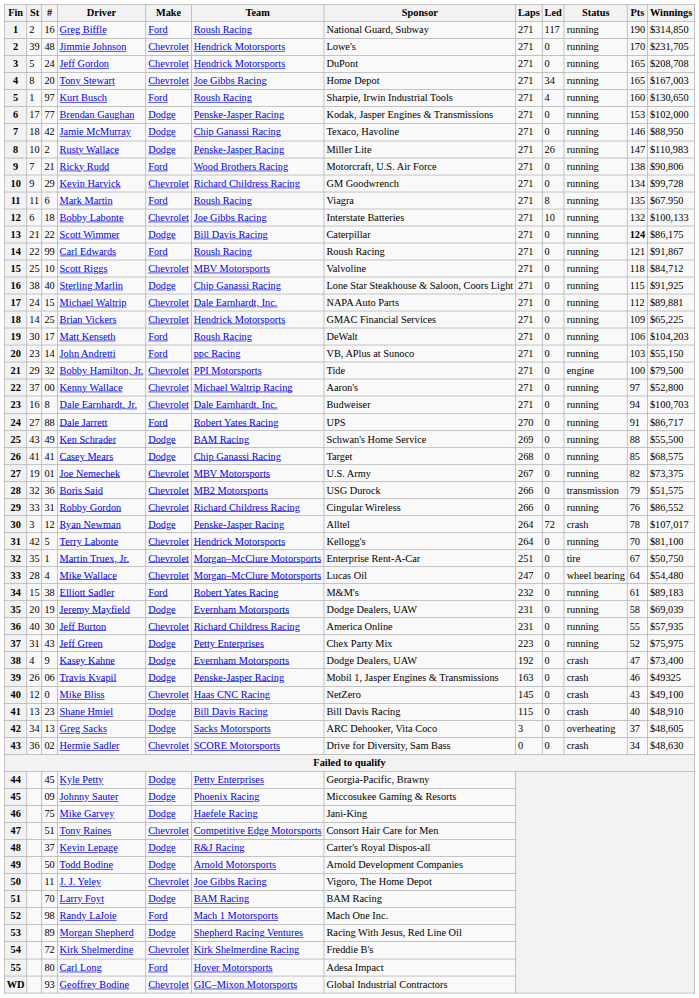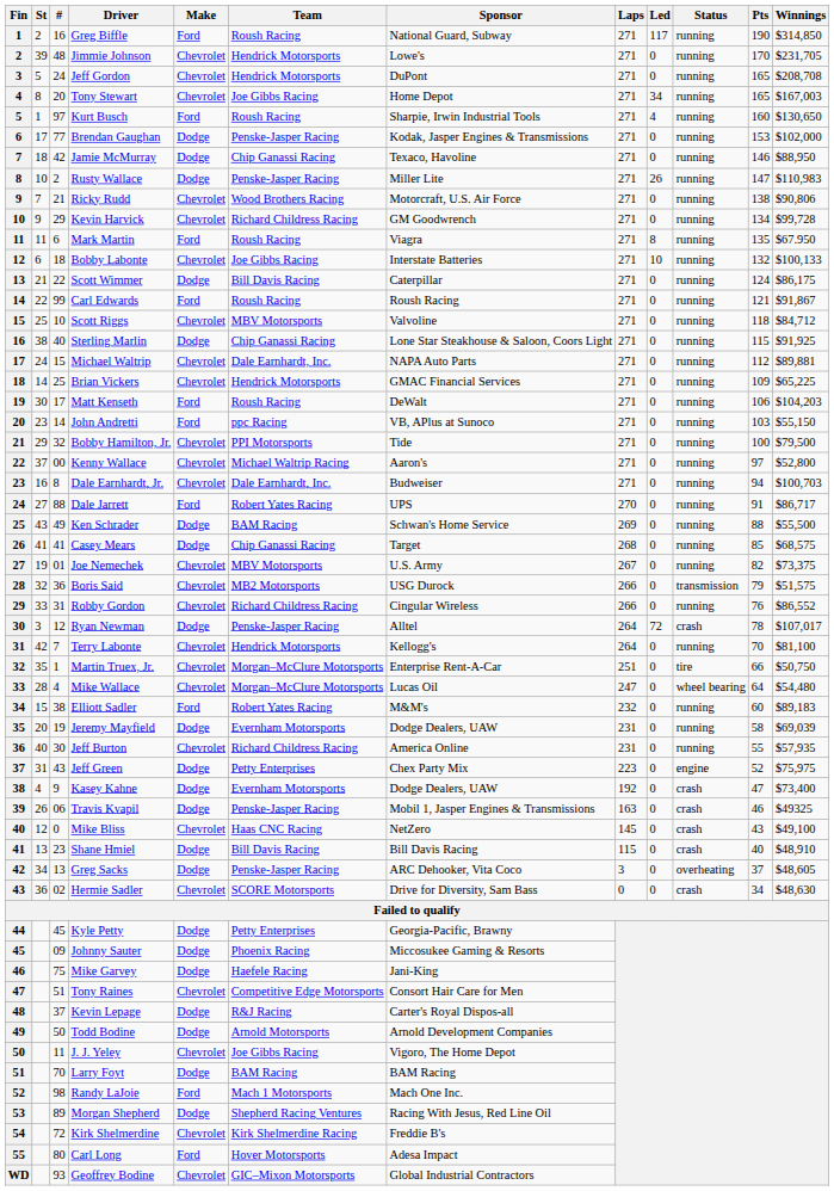Ricky Rudd | Make: Ford -> Chevrolet
Scott Wimmer | Pts: bold -> normal
Bobby Hamilton, Jr. | Status: engine -> running
Terry Labonte | #: 5 -> 7
Martin Truex, Jr. | Pts: 67 -> 66
Elliott Sadler | Pts: 61 -> 60
Jeff Green | Status: running -> engine
Greg Sacks | Team: Sacks Motorsports -> Penske-Jasper Racing
